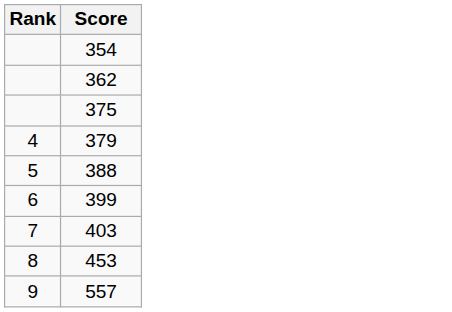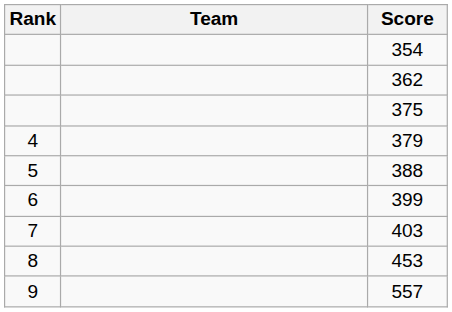+ column: Team
